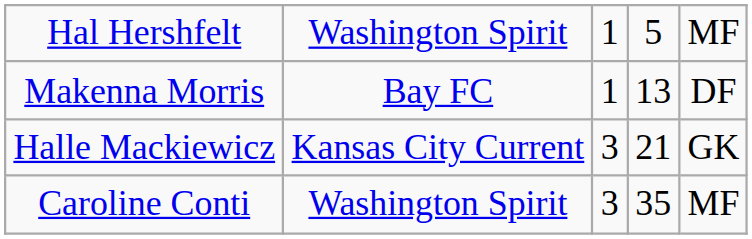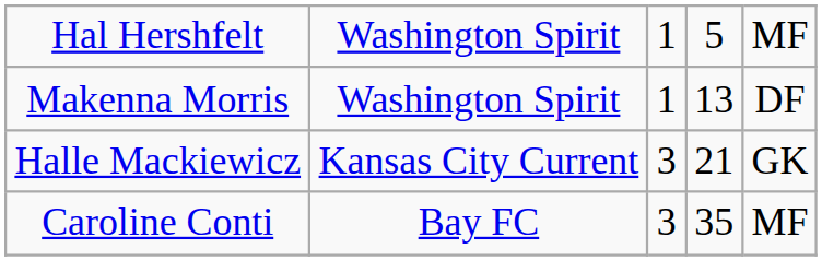Makenna Morris | column 2: Bay FC -> Washington Spirit
Caroline Conti | column 2: Washington Spirit -> Bay FC
